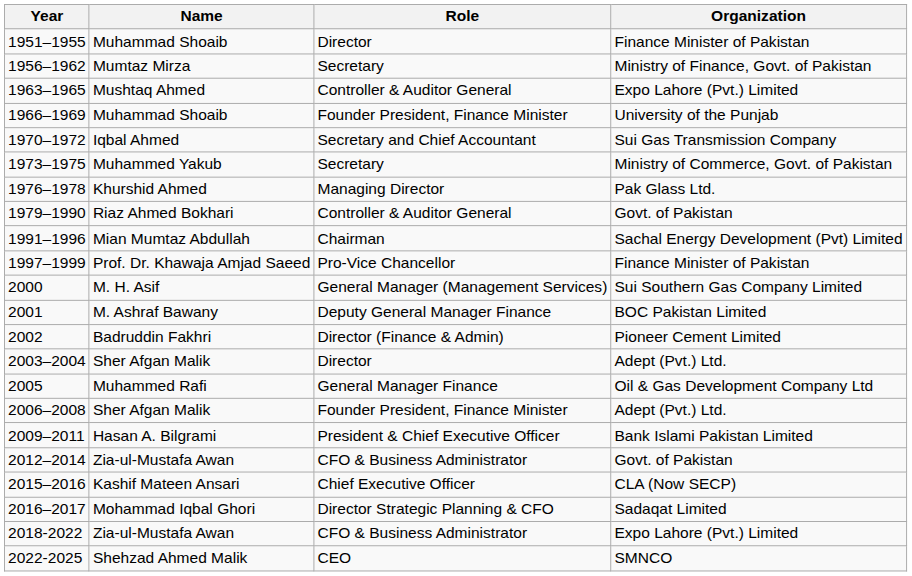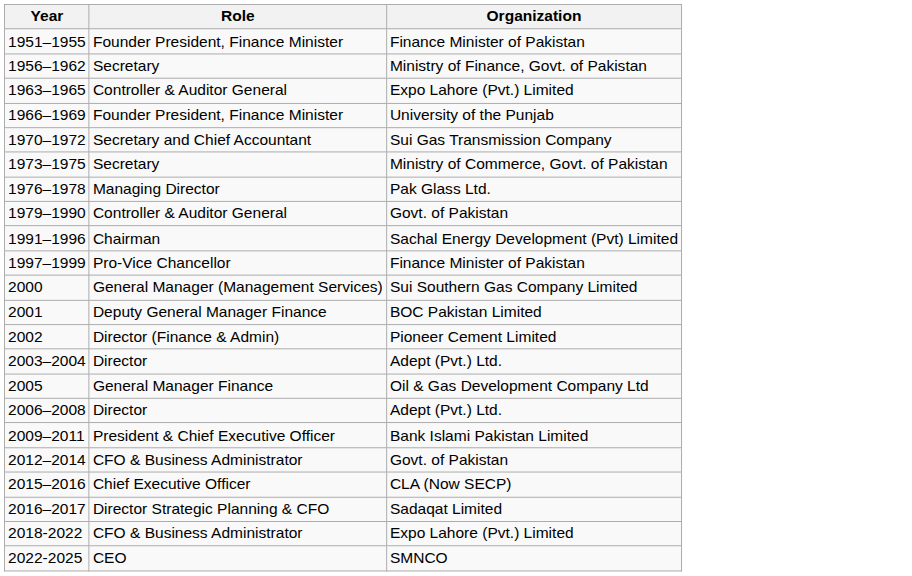- column: Name | Muhammad Shoaib | Mumtaz Mirza | Mushtaq Ahmed | Muhammad Shoaib | Iqbal Ahmed | Muhammed Yakub | Khurshid Ahmed | Riaz Ahmed Bokhari | Mian Mumtaz Abdullah | Prof. Dr. Khawaja Amjad Saeed | M. H. Asif | M. Ashraf Bawany | Badruddin Fakhri | Sher Afgan Malik | Muhammed Rafi | Sher Afgan Malik | Hasan A. Bilgrami | Zia-ul-Mustafa Awan | Kashif Mateen Ansari | Mohammad Iqbal Ghori | Zia-ul-Mustafa Awan | Shehzad Ahmed Malik
1951–1955 | Role: Director -> Founder President, Finance Minister
2006–2008 | Role: Founder President, Finance Minister -> Director
